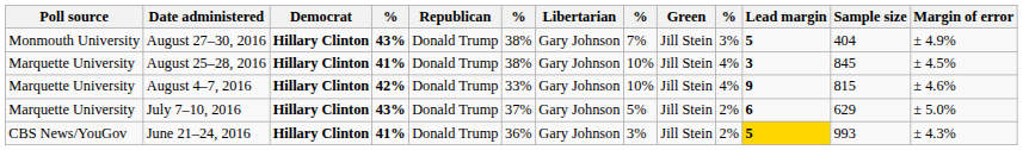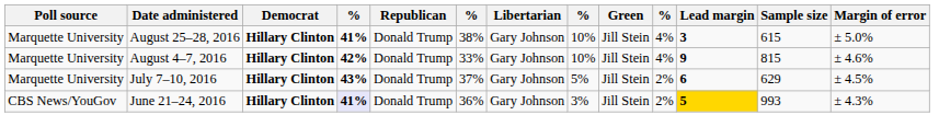- row: Monmouth University | August 27–30, 2016 | Hillary Clinton | 43% | Donald Trump | 38% | Gary Johnson | 7% | Jill Stein | 3% | 5 | 404 | ± 4.9%
August 25–28, 2016 | Sample size: 845 -> 615
August 25–28, 2016 | Margin of error: ± 4.5% -> ± 5.0%
July 7–10, 2016 | Margin of error: ± 5.0% -> ± 4.5%
June 21–24, 2016 | column 4: no background -> lavender background
